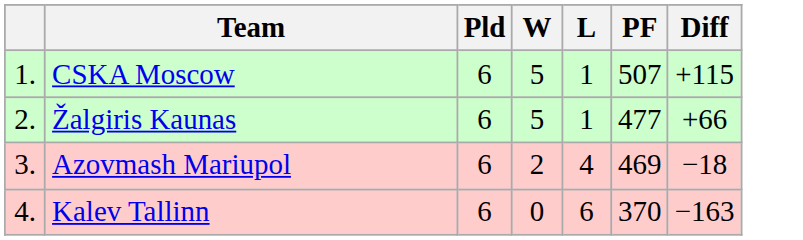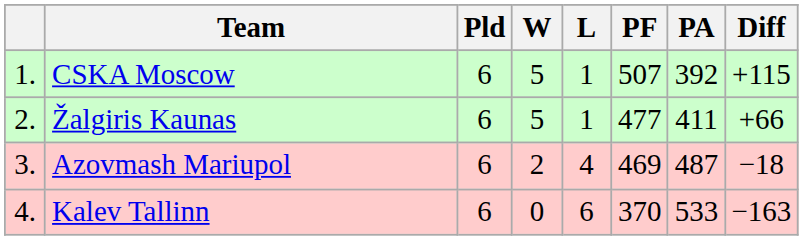+ column: PA | 392 | 411 | 487 | 533
